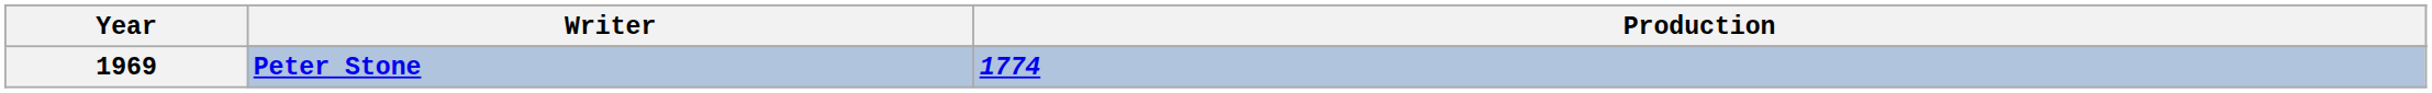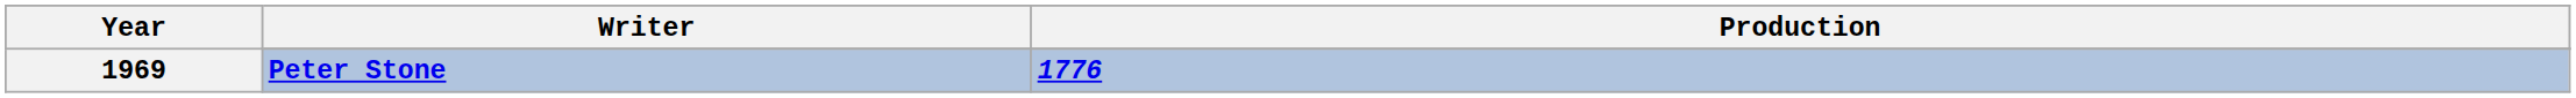Peter Stone | Production: 1774 -> 1776
